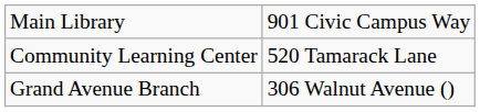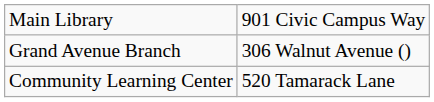rows swapped: Grand Avenue Branch <-> Community Learning Center
